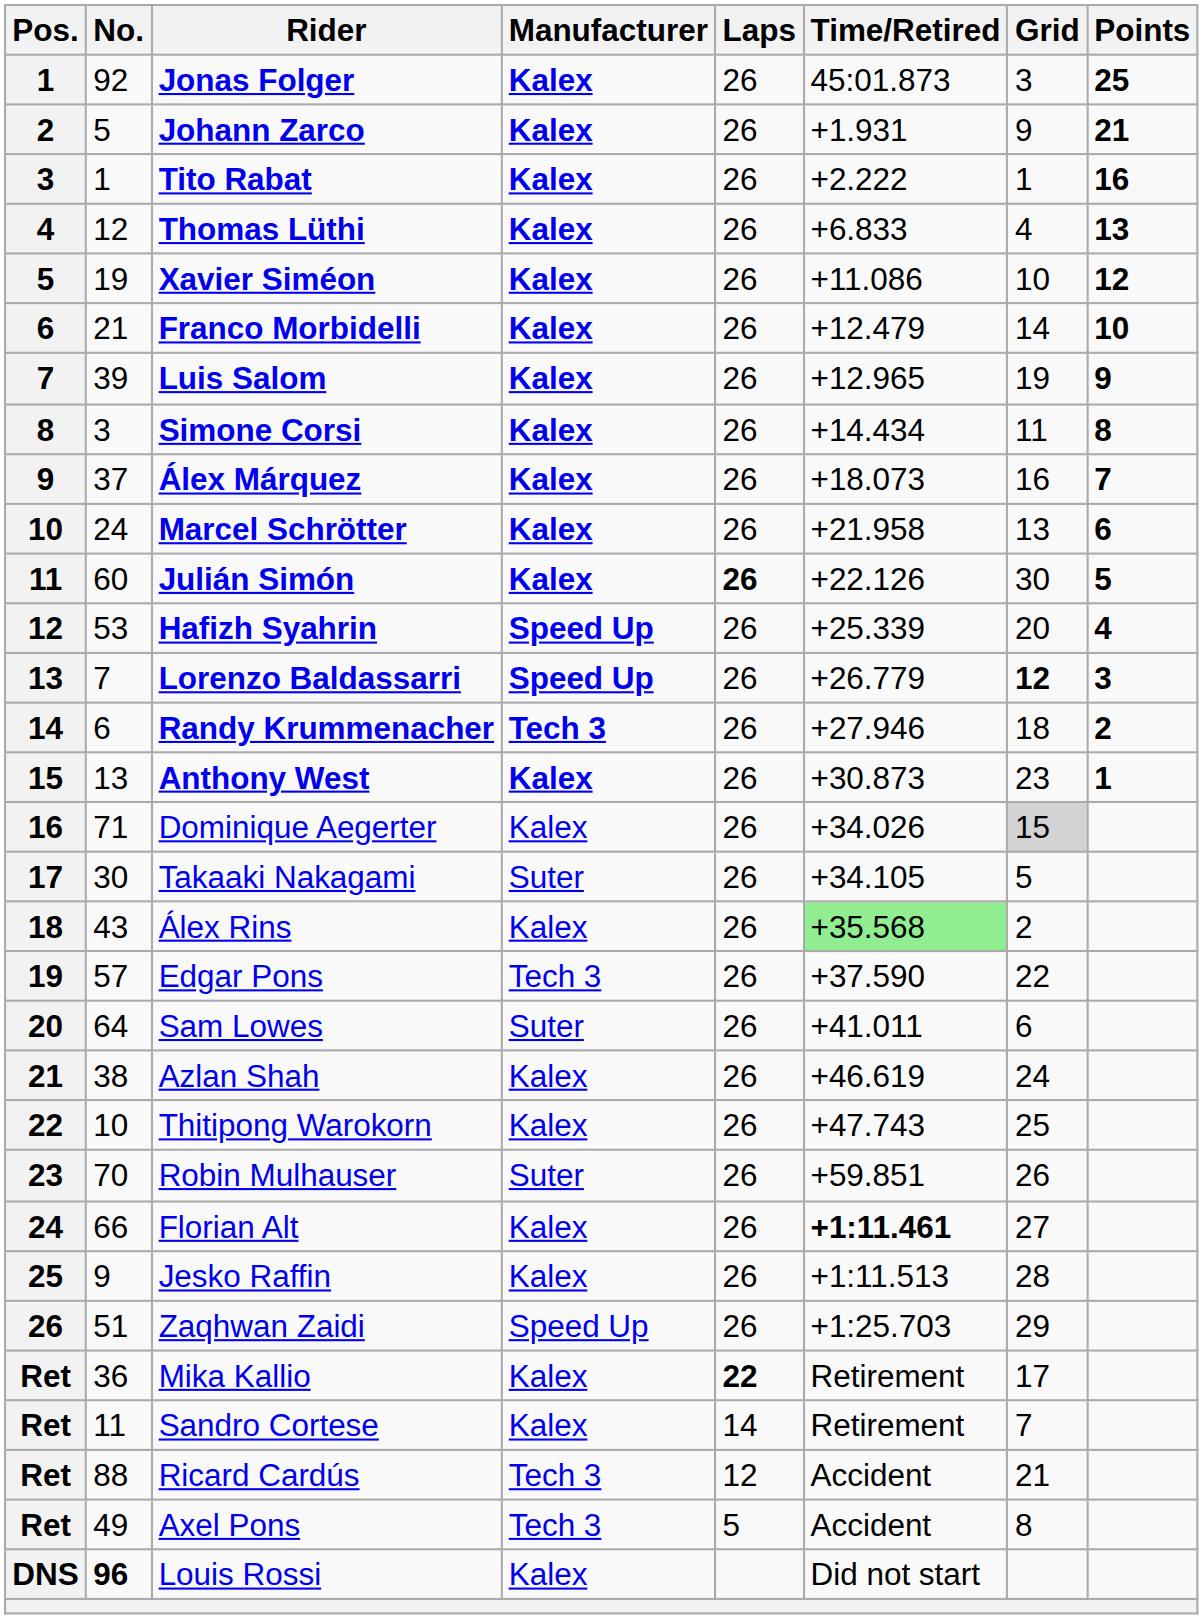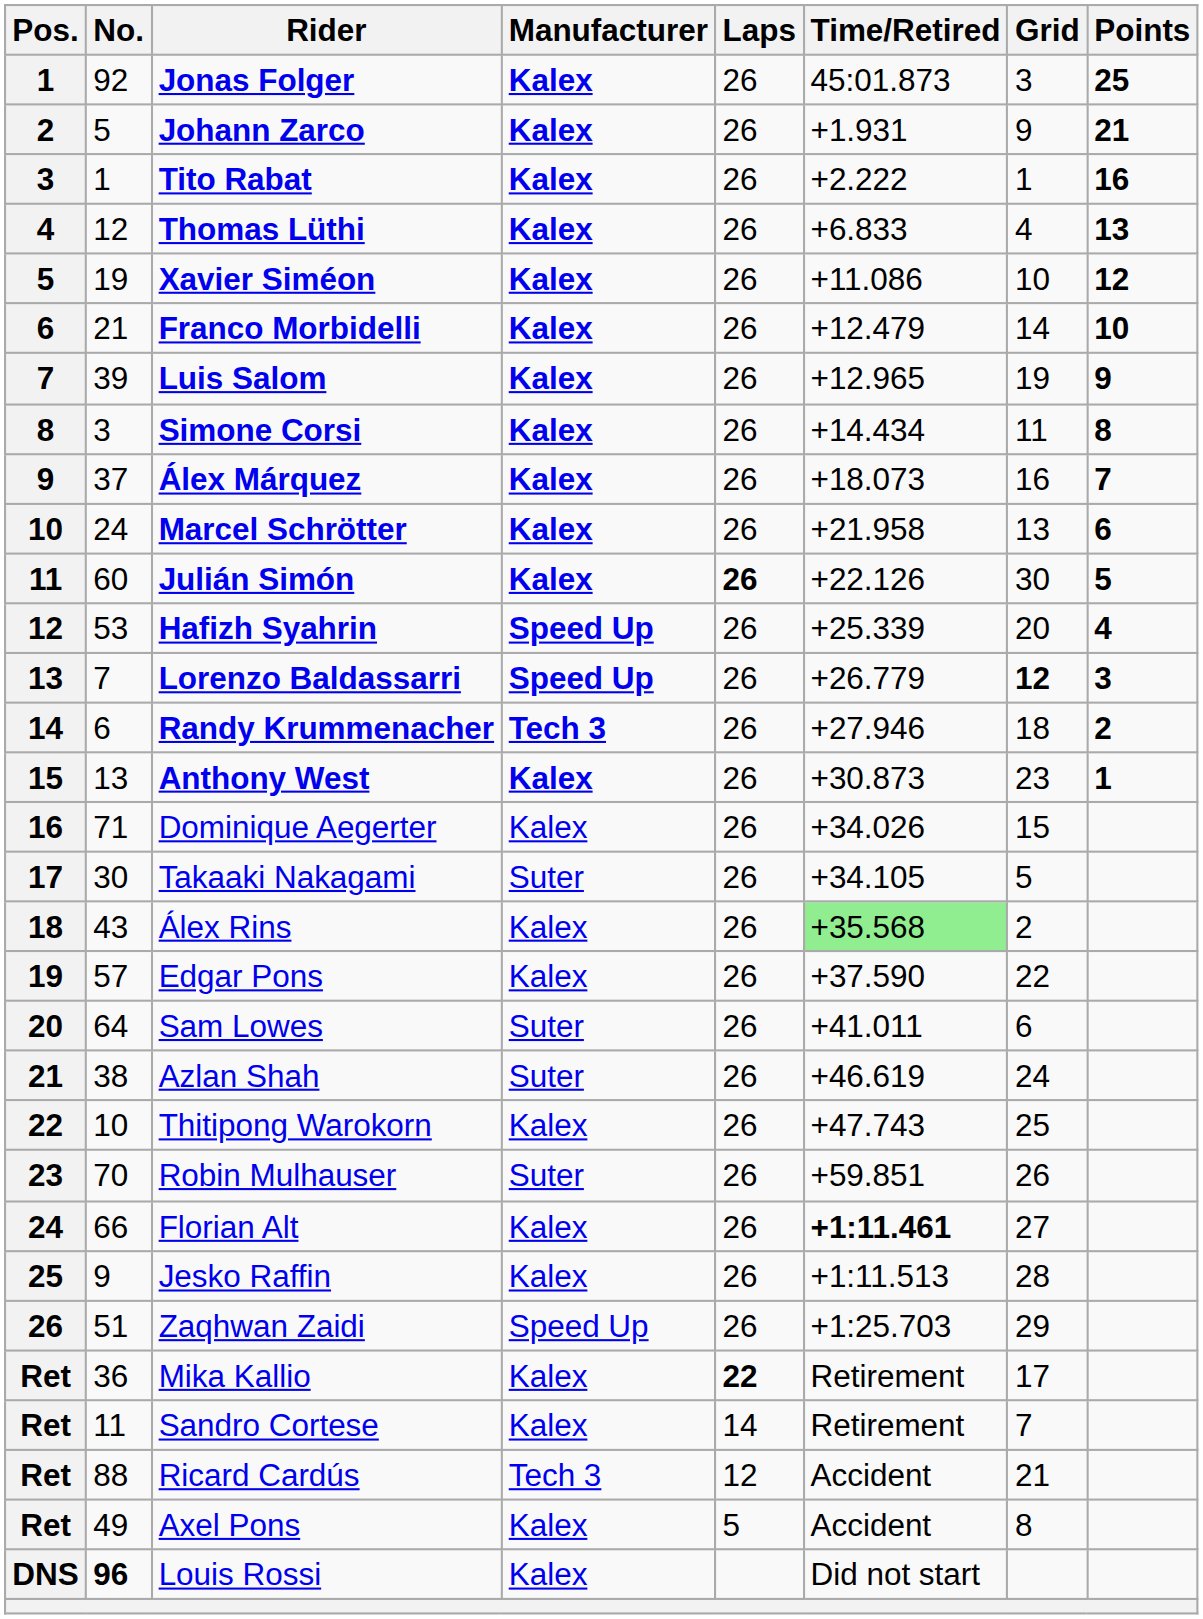Dominique Aegerter | Grid: lightgrey background -> no background
Edgar Pons | Manufacturer: Tech 3 -> Kalex
Azlan Shah | Manufacturer: Kalex -> Suter
Axel Pons | Manufacturer: Tech 3 -> Kalex
